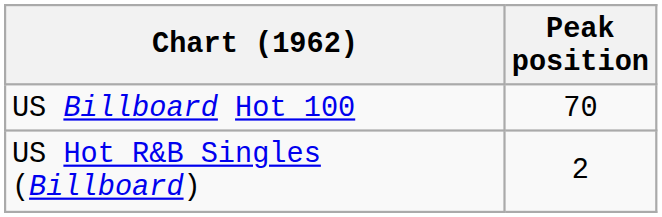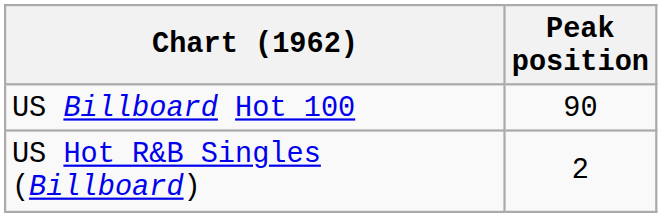US Billboard Hot 100 | Peak position: 70 -> 90
